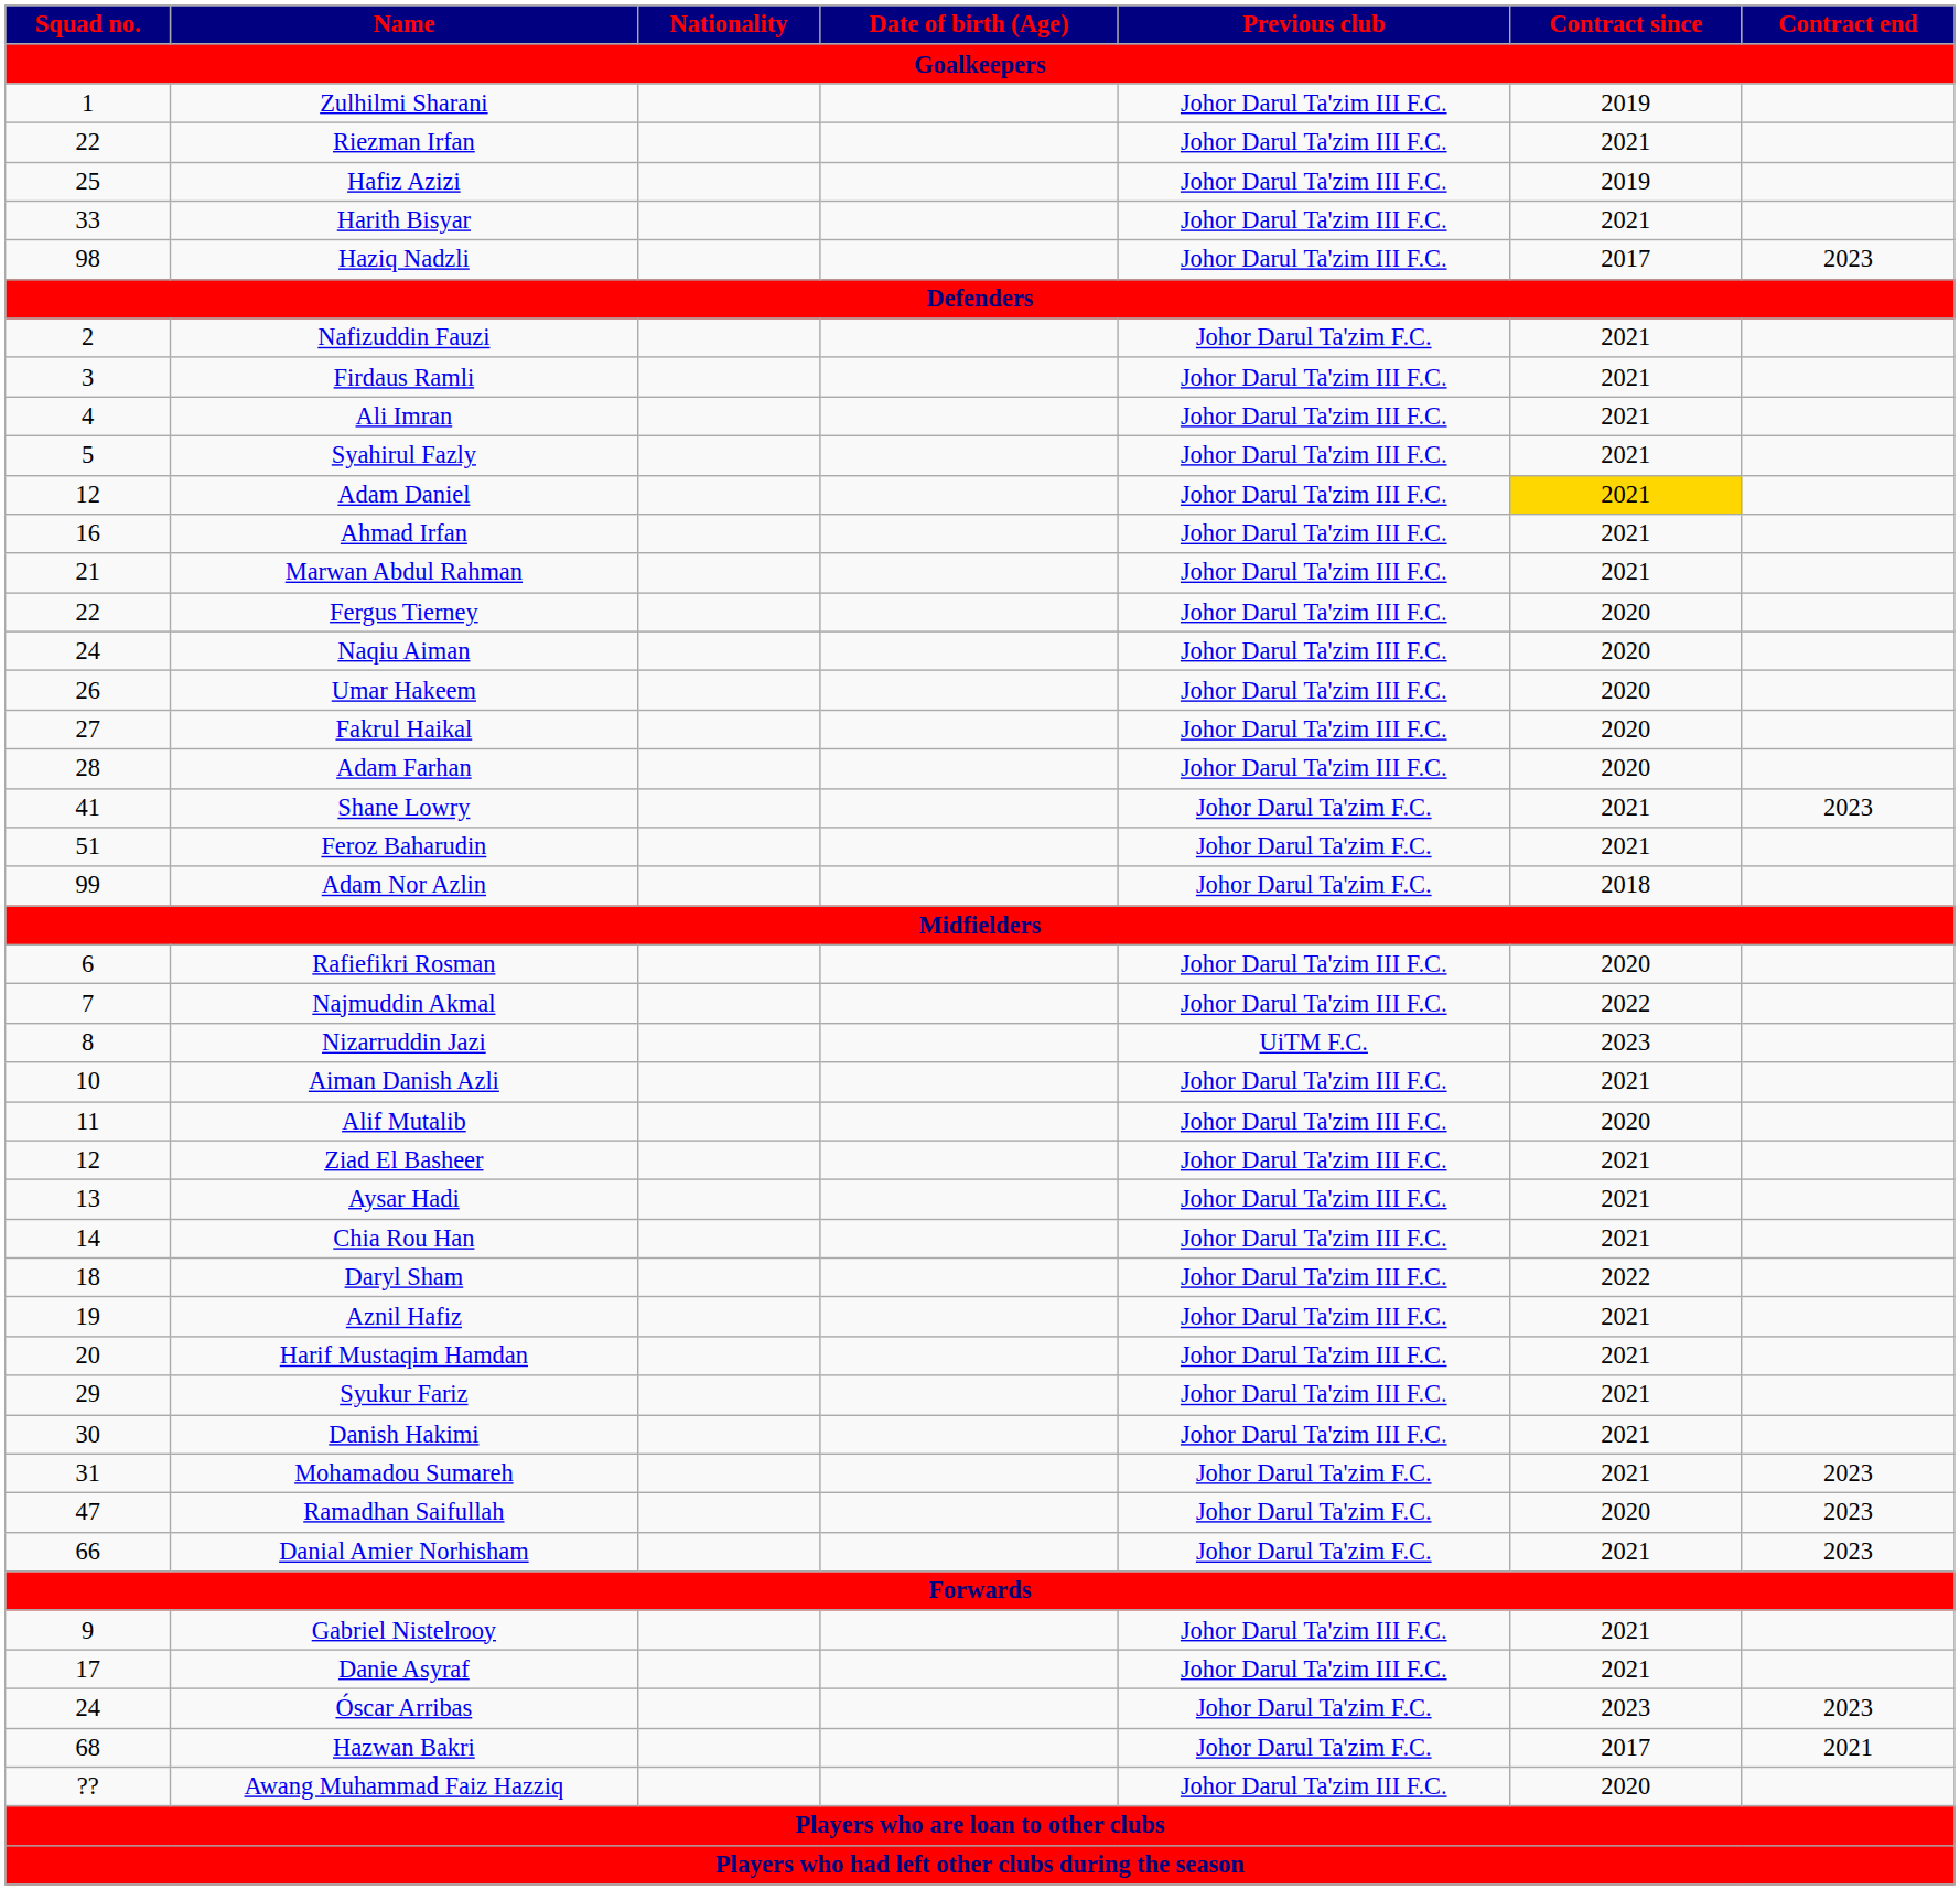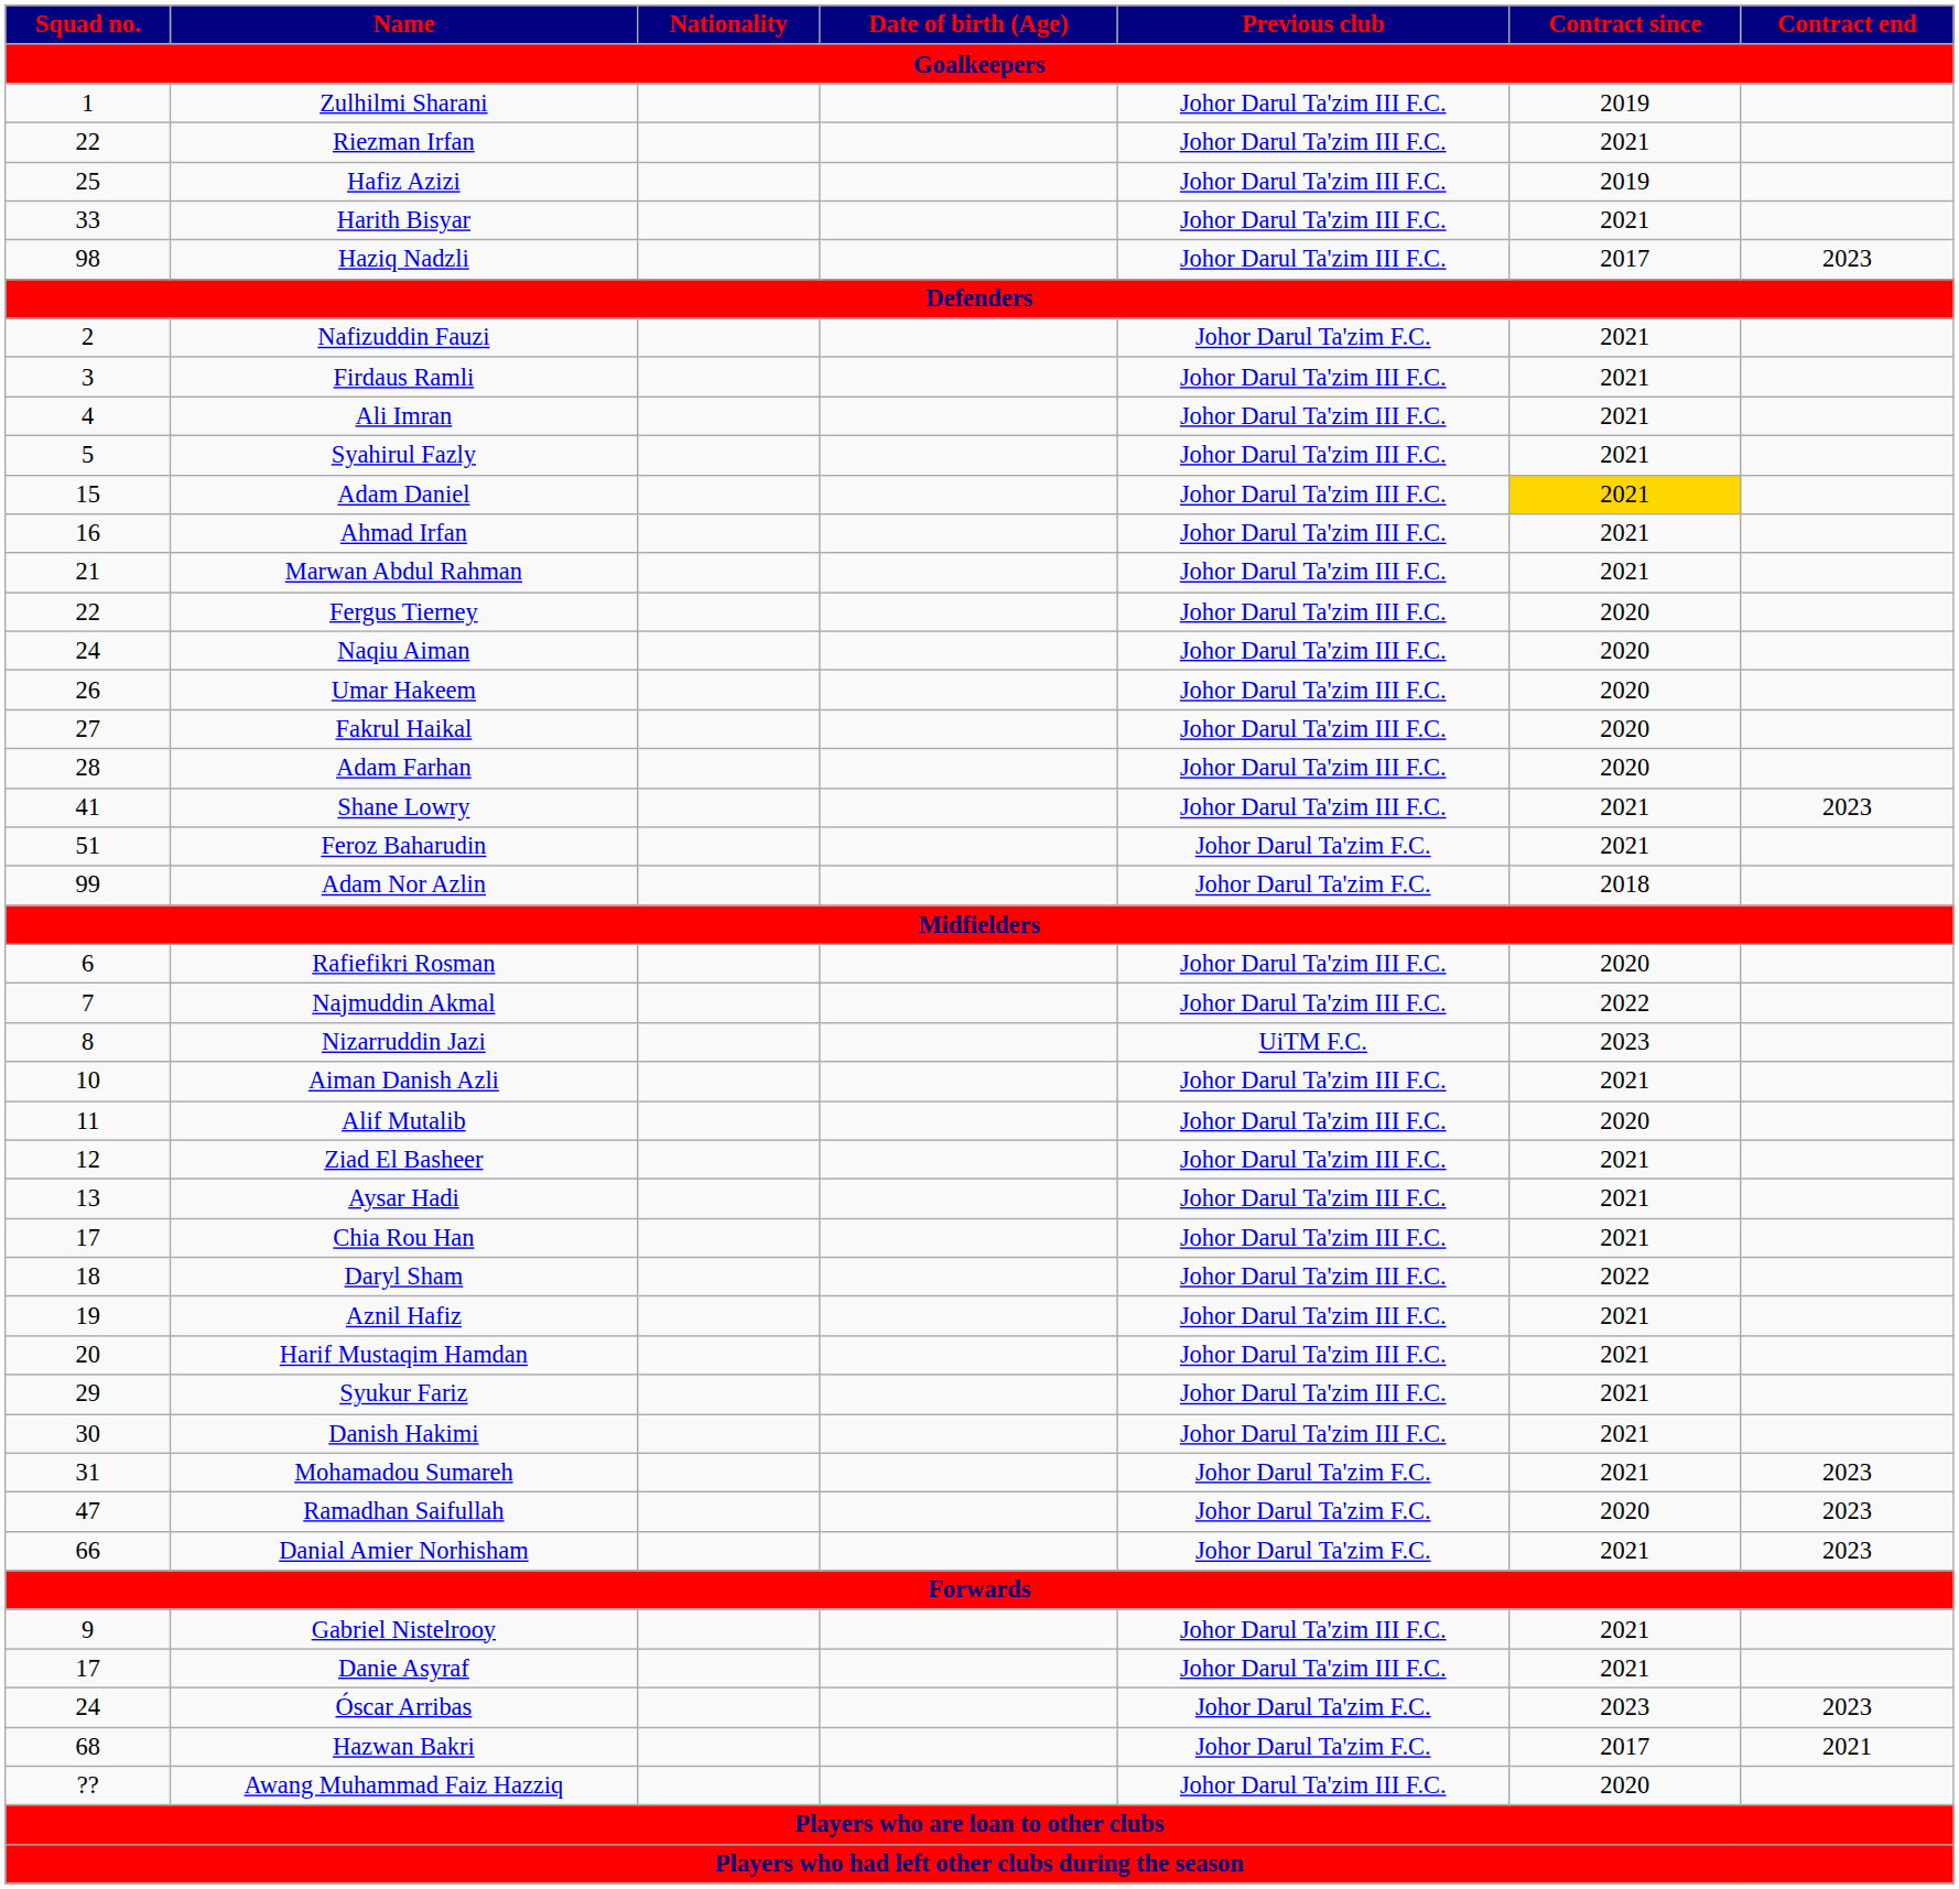Adam Daniel | Squad no.: 12 -> 15
Shane Lowry | Previous club: Johor Darul Ta'zim F.C. -> Johor Darul Ta'zim III F.C.
Chia Rou Han | Squad no.: 14 -> 17
